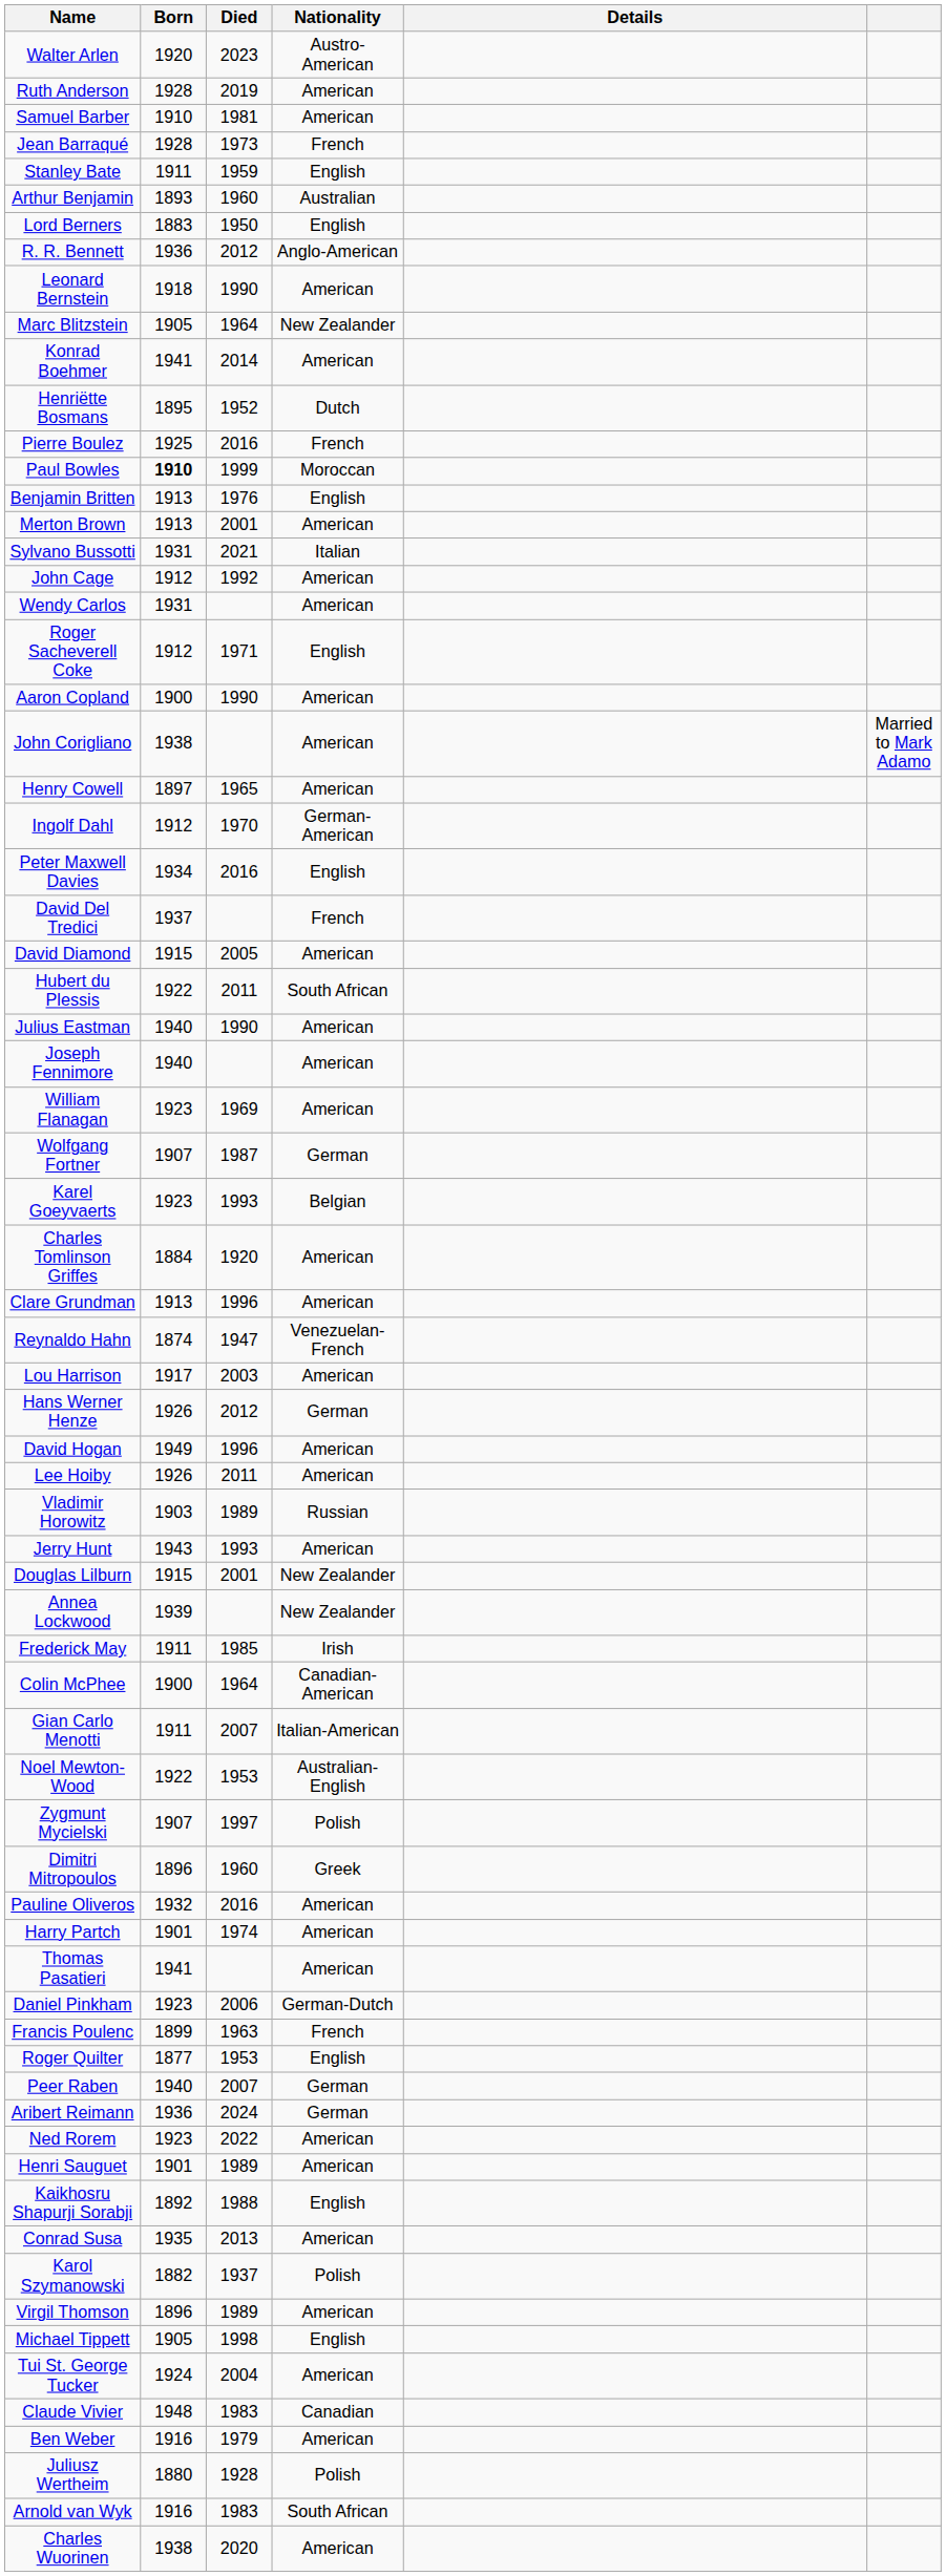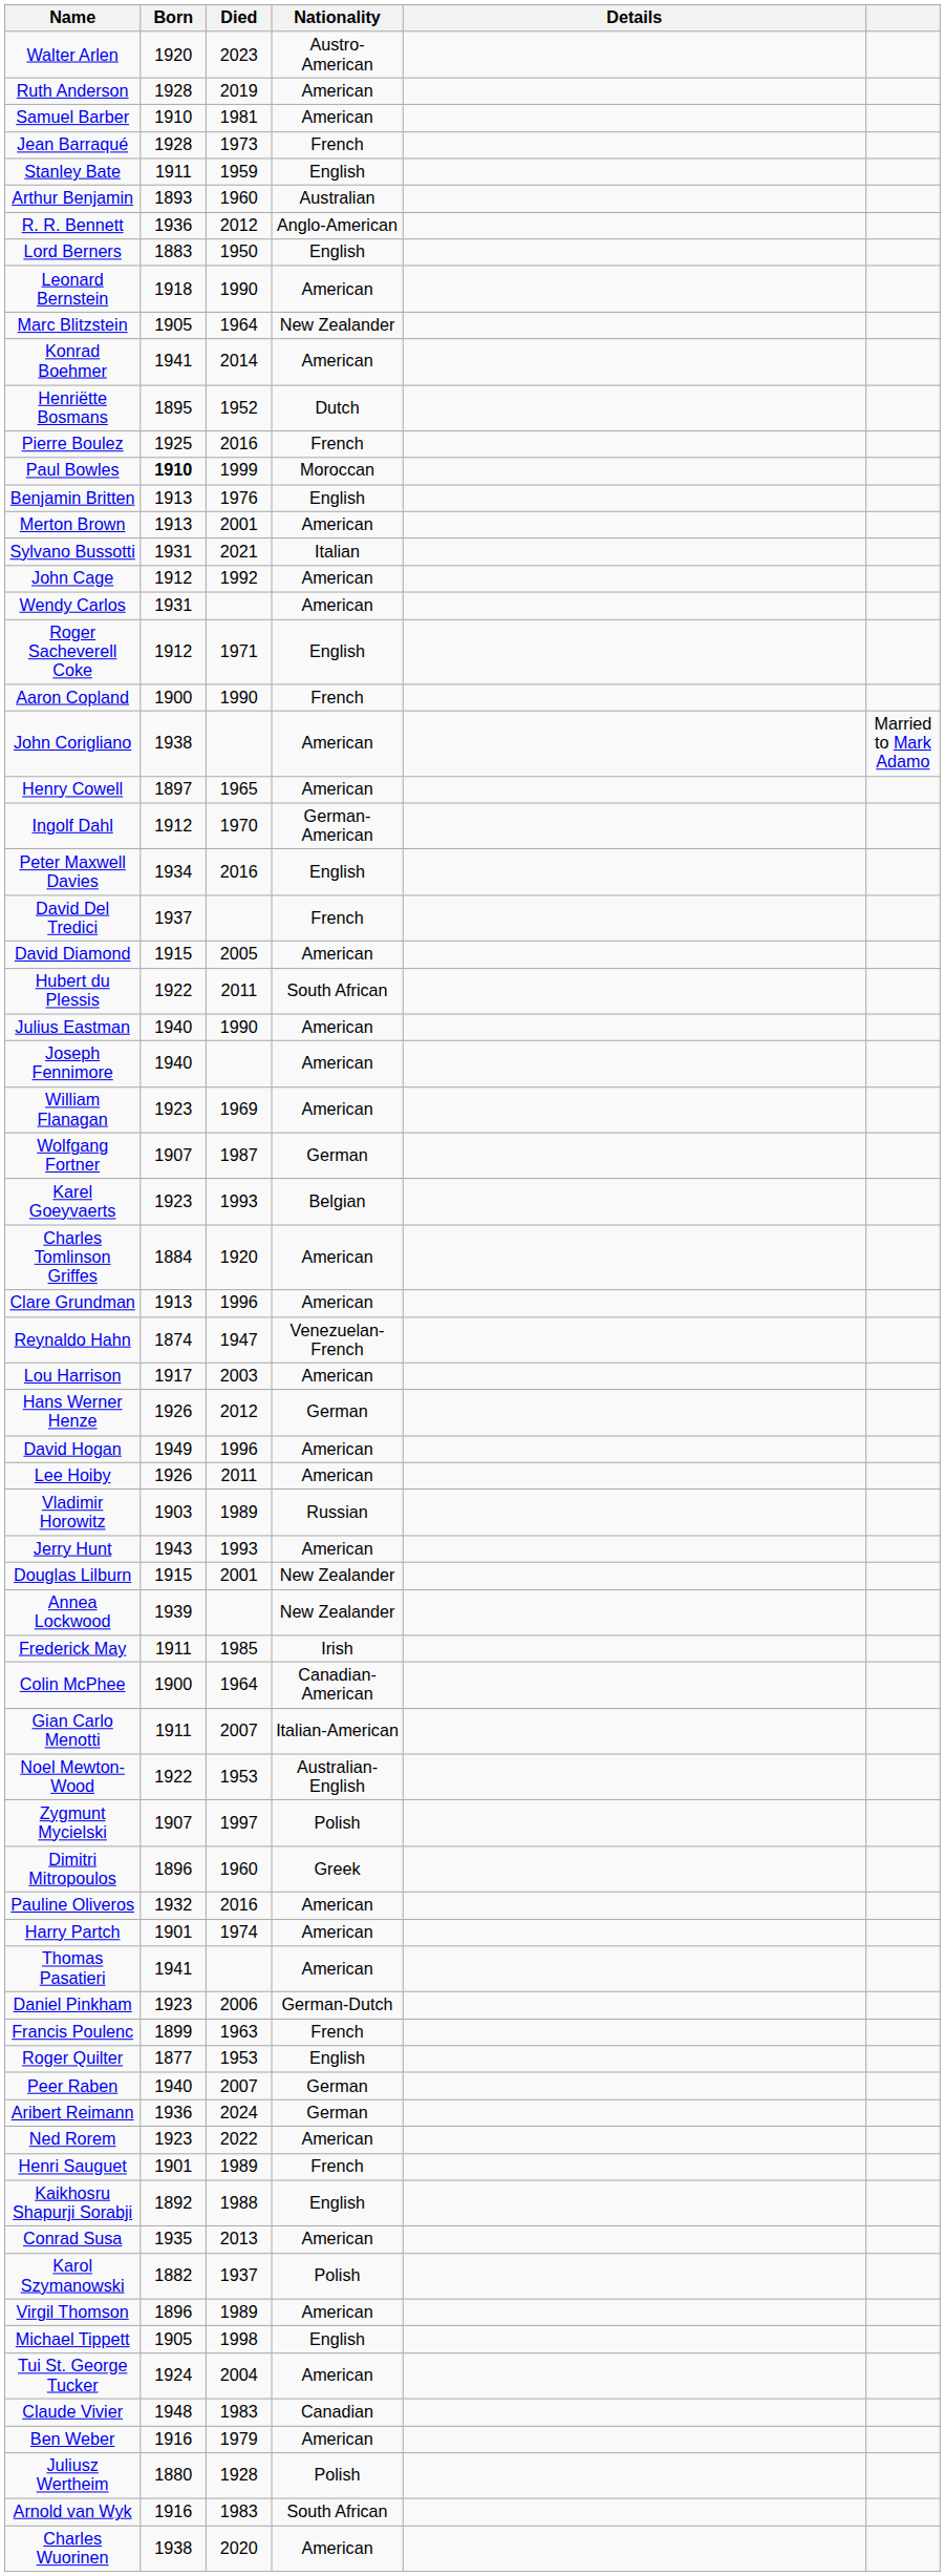rows swapped: R. R. Bennett <-> Lord Berners
Aaron Copland | Nationality: American -> French
Henri Sauguet | Nationality: American -> French
